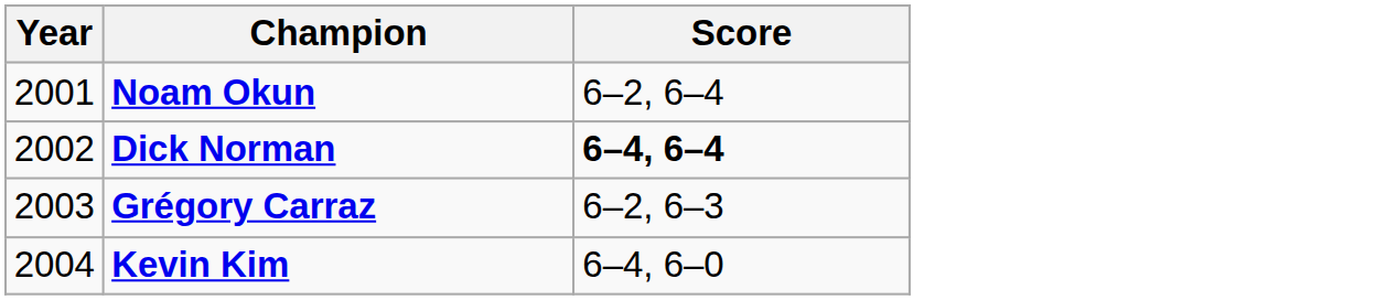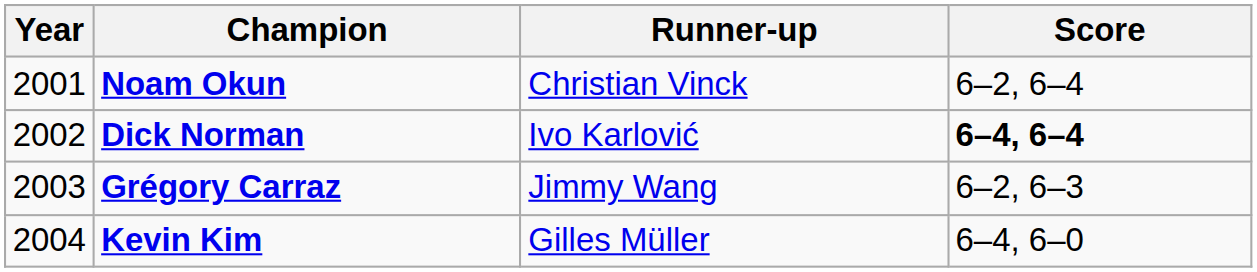+ column: Runner-up | Christian Vinck | Ivo Karlović | Jimmy Wang | Gilles Müller
